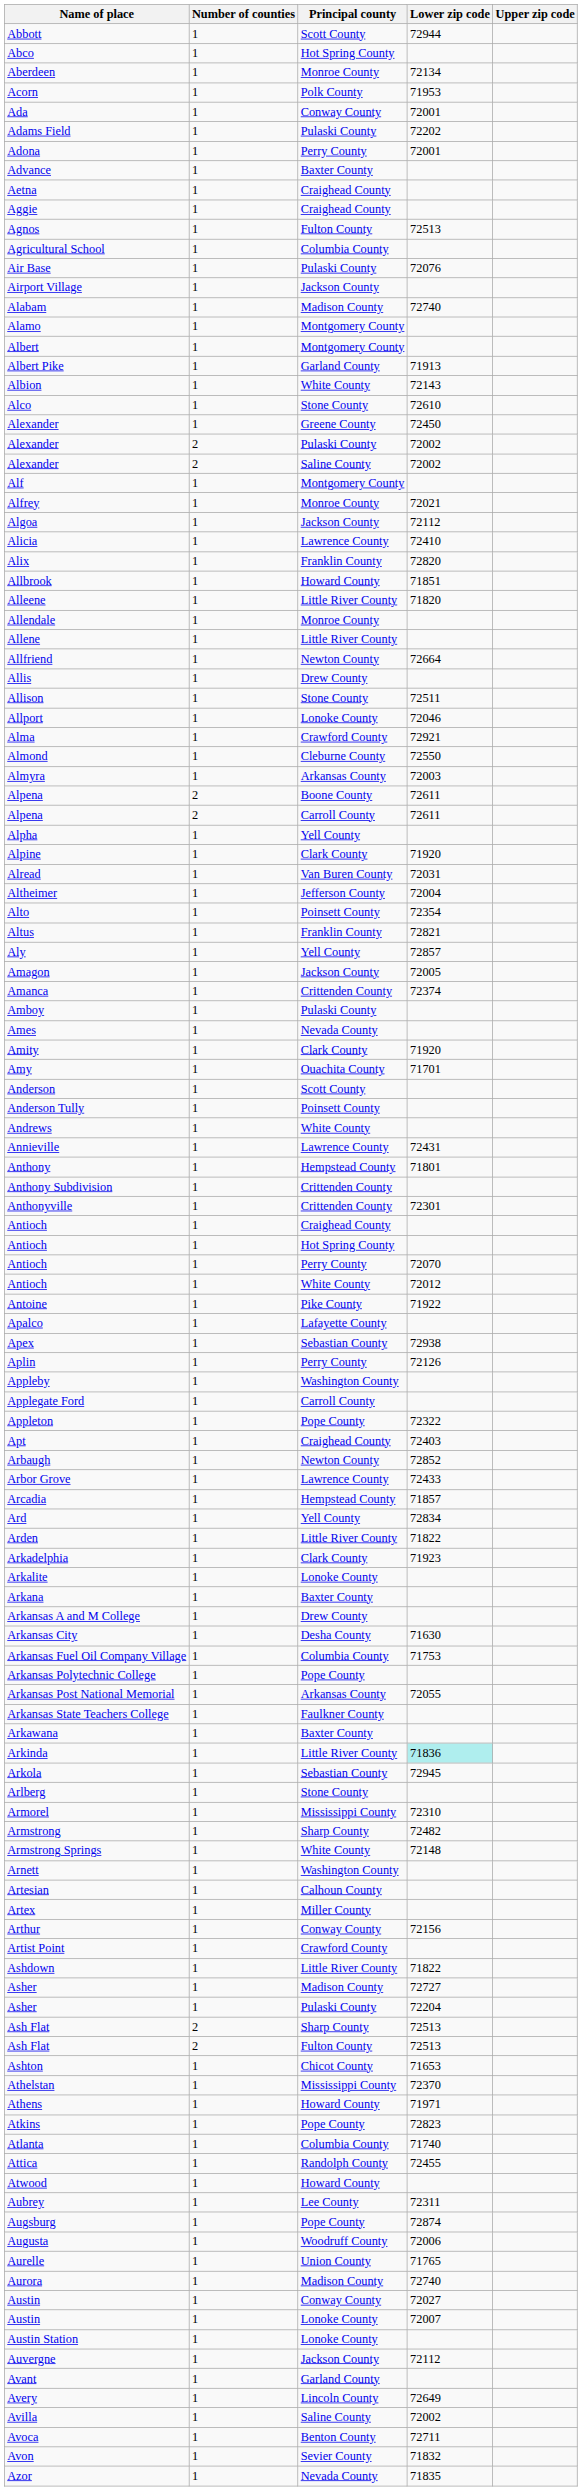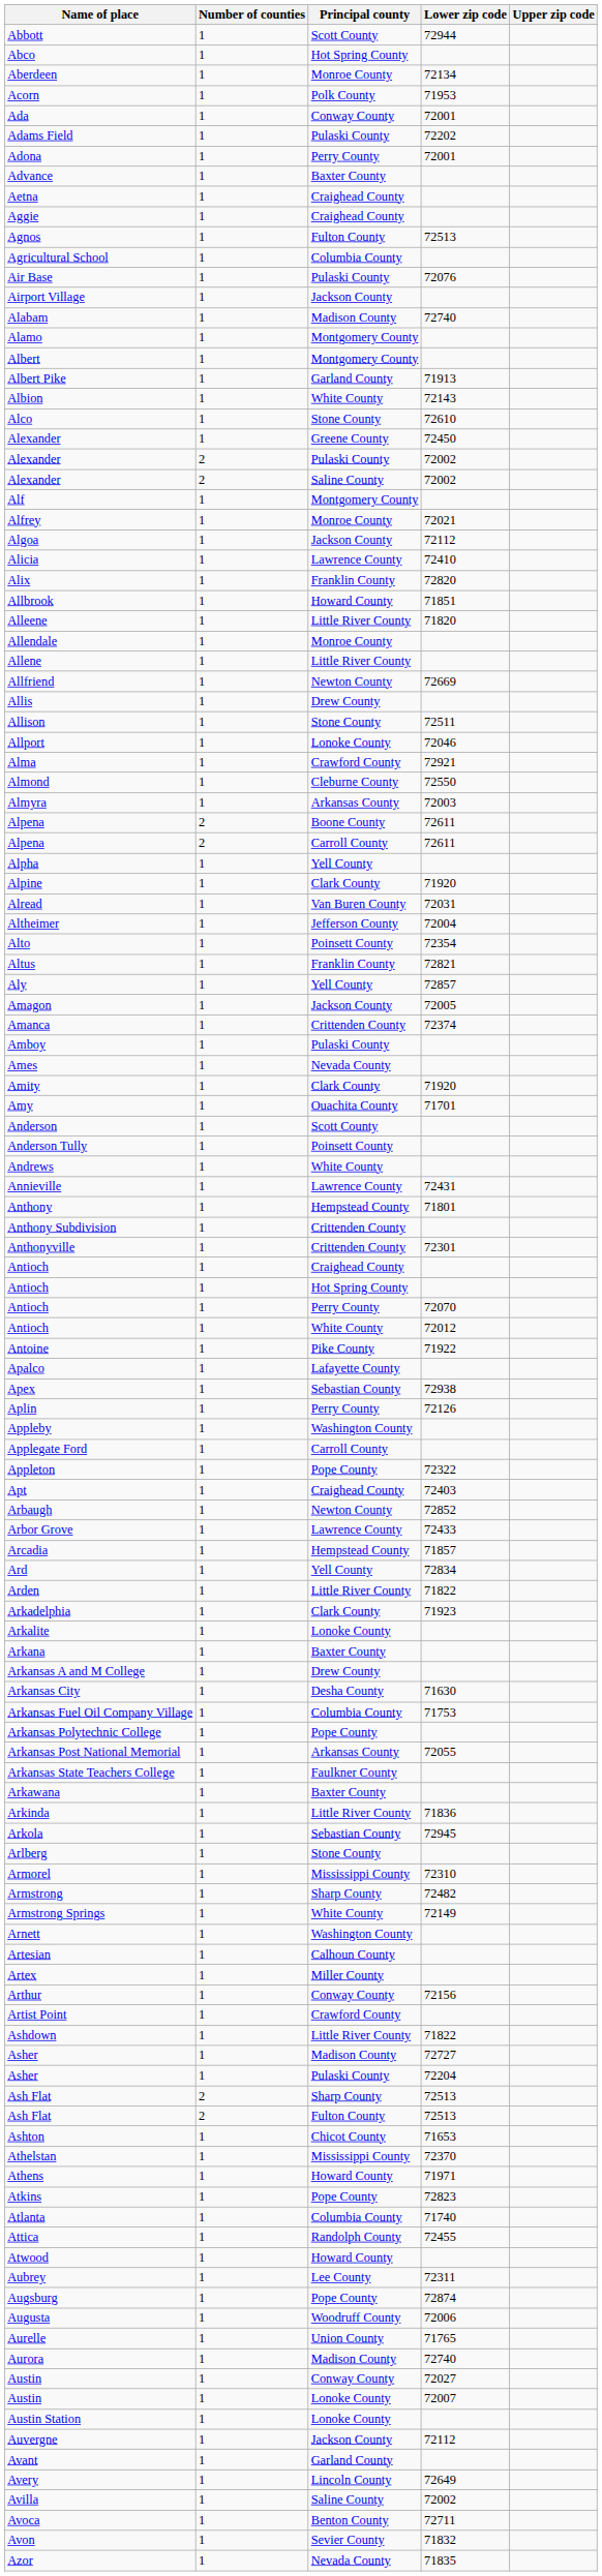Allfriend | Lower zip code: 72664 -> 72669
Arkinda | Lower zip code: paleturquoise background -> no background
Armstrong Springs | Lower zip code: 72148 -> 72149
